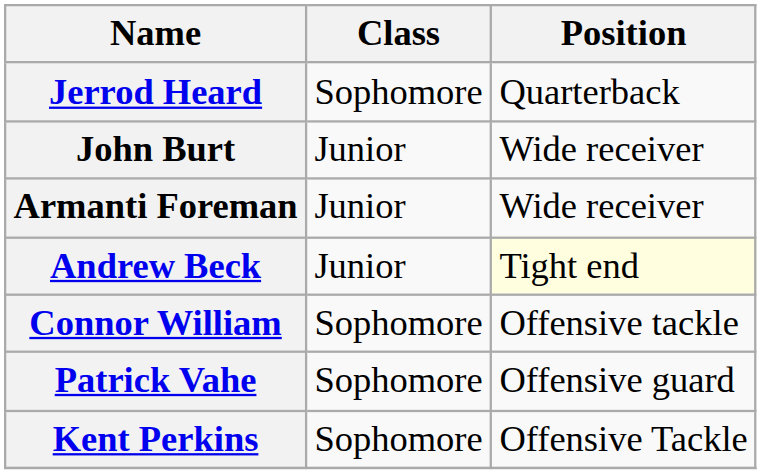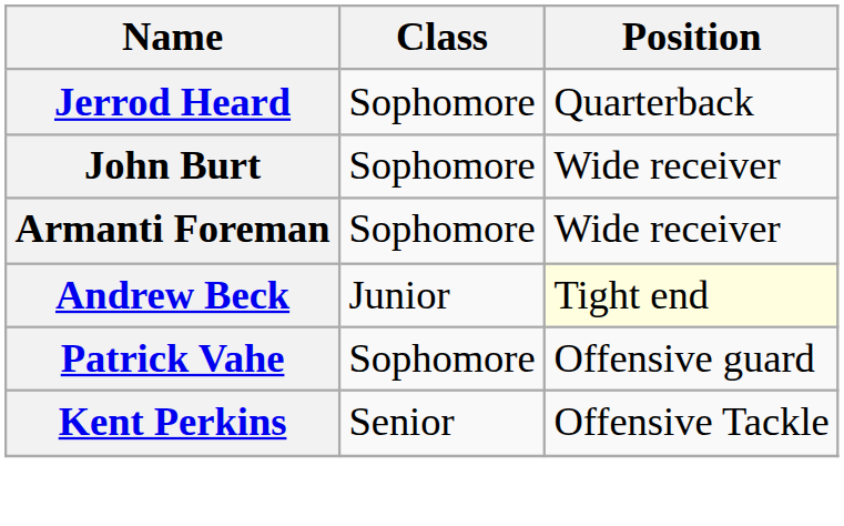John Burt | Class: Junior -> Sophomore
Armanti Foreman | Class: Junior -> Sophomore
- row: Connor William | Sophomore | Offensive tackle
Kent Perkins | Class: Sophomore -> Senior
